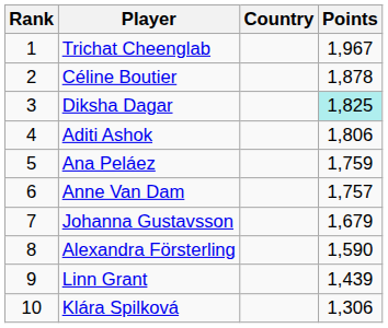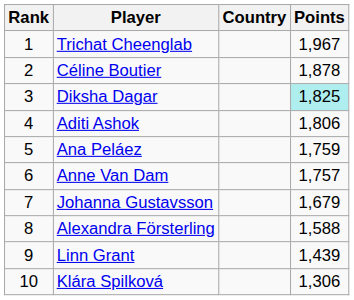Alexandra Försterling | Points: 1,590 -> 1,588
